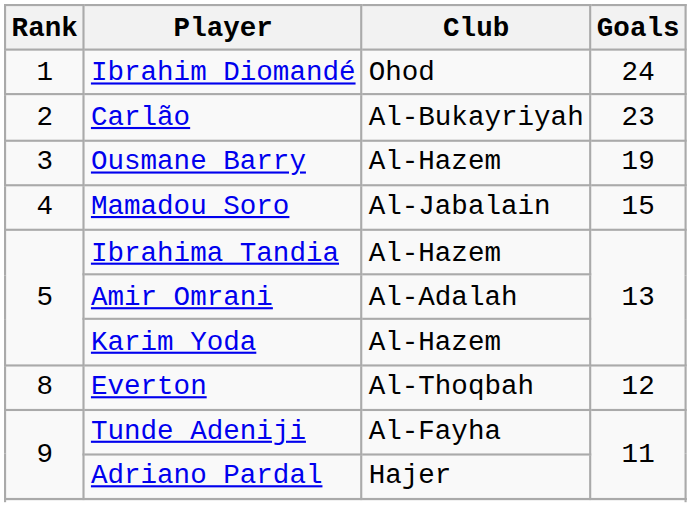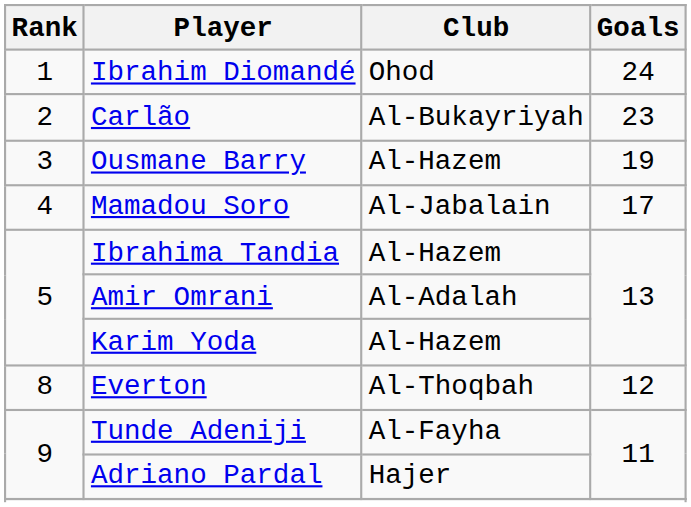Mamadou Soro | Goals: 15 -> 17
